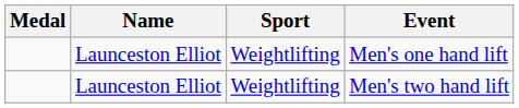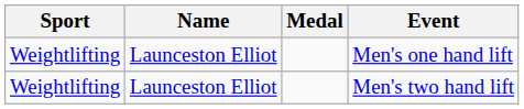columns swapped: Medal <-> Sport
